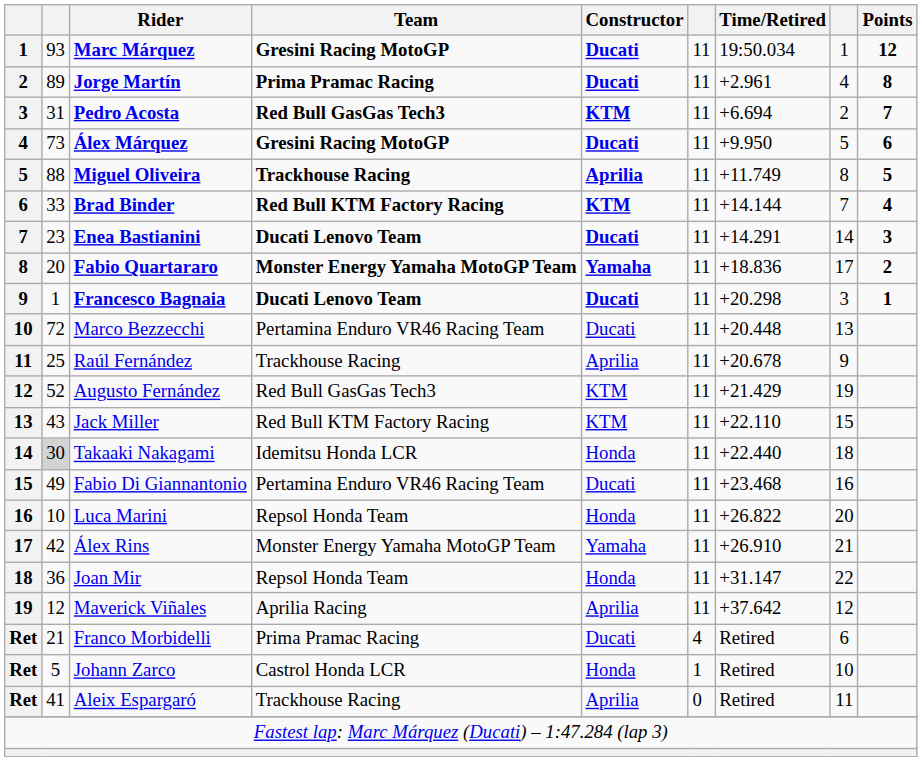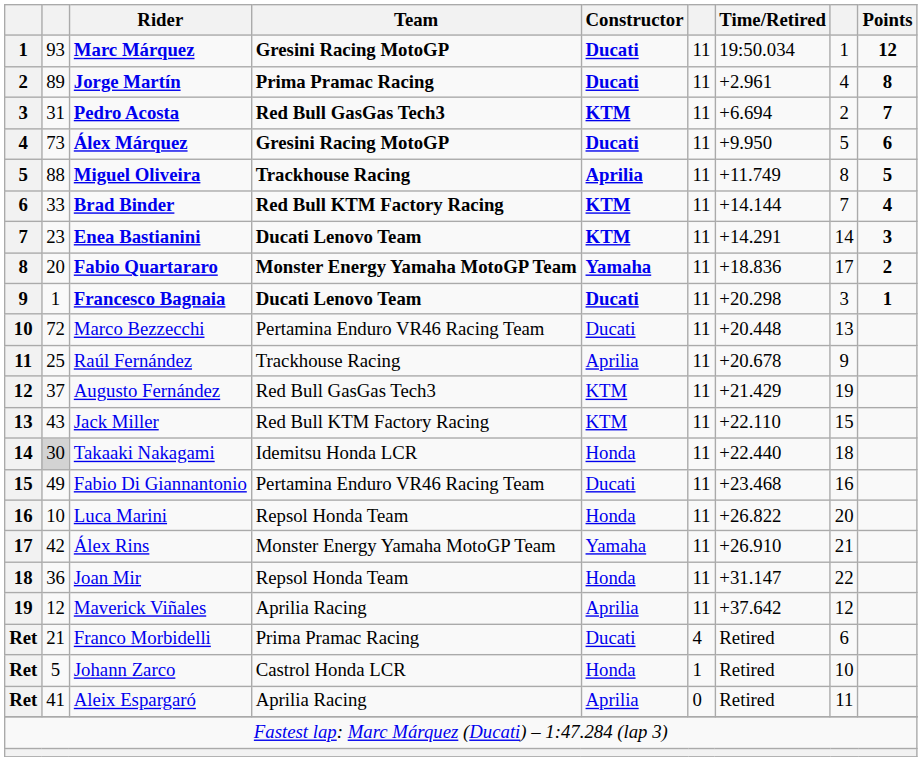Enea Bastianini | Constructor: Ducati -> KTM
Augusto Fernández | column 2: 52 -> 37
Aleix Espargaró | Team: Trackhouse Racing -> Aprilia Racing
